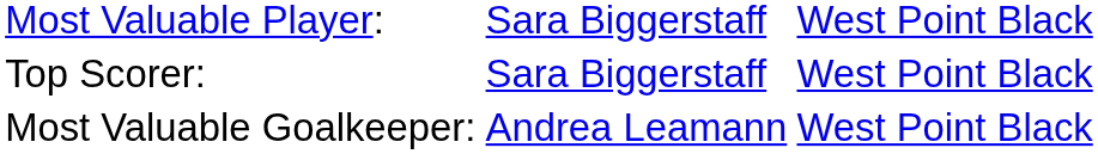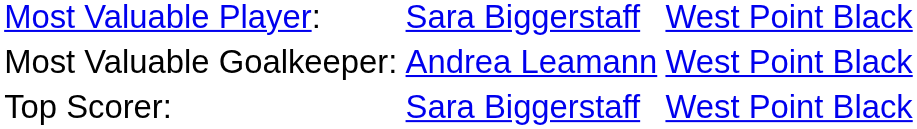rows swapped: Most Valuable Goalkeeper: <-> Top Scorer:
